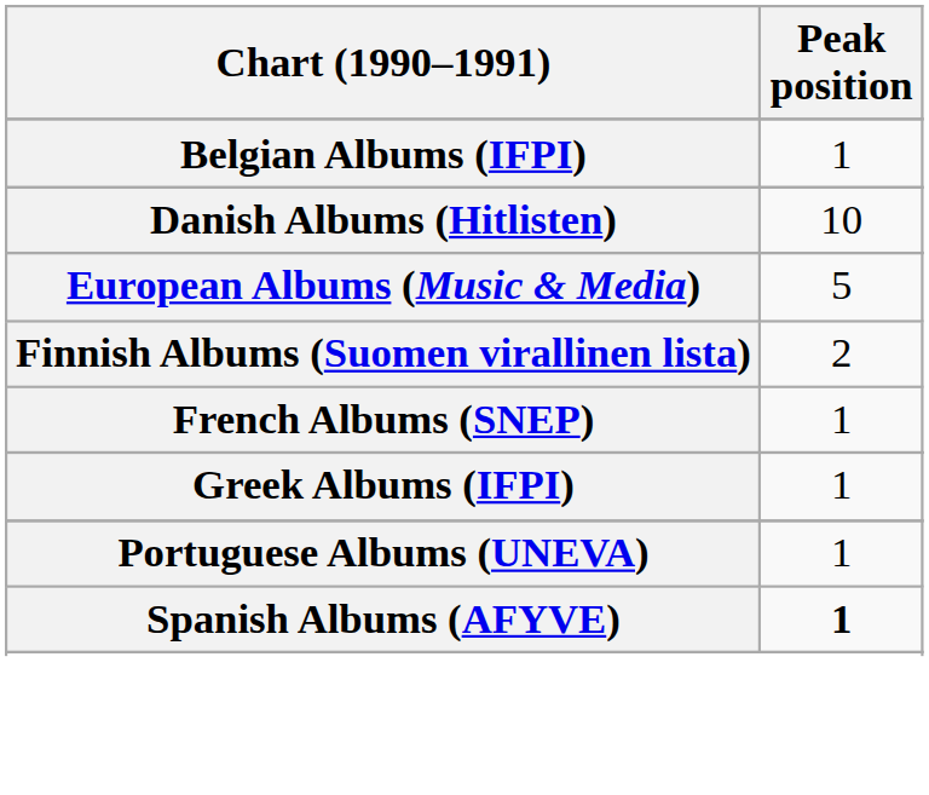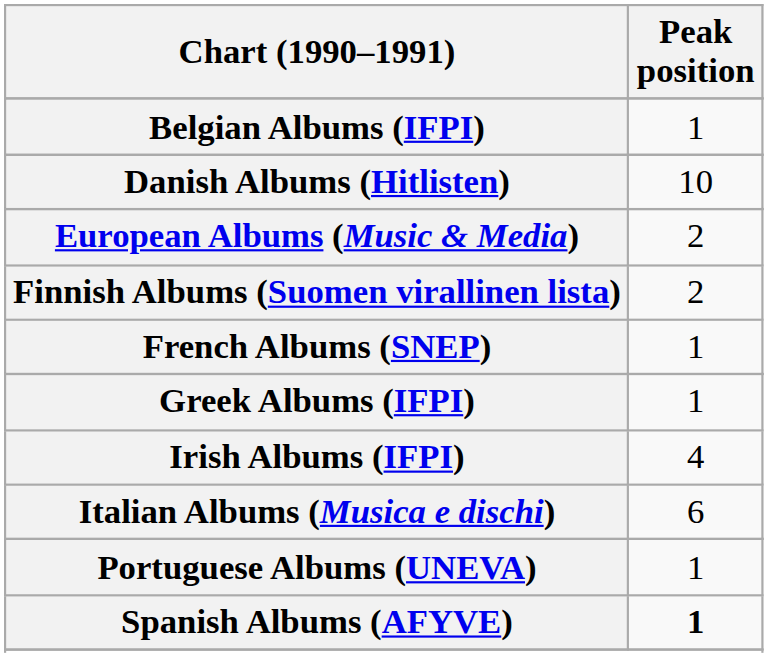European Albums (Music & Media) | Peak position: 5 -> 2
+ row: Irish Albums (IFPI) | 4
+ row: Italian Albums (Musica e dischi) | 6
